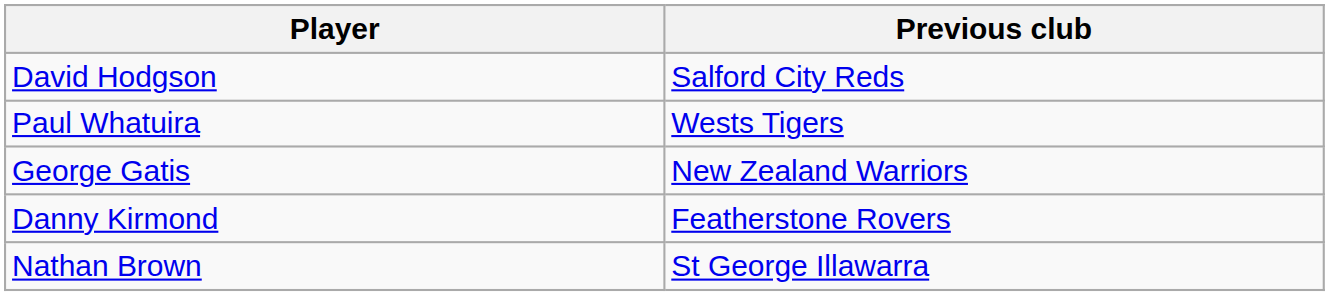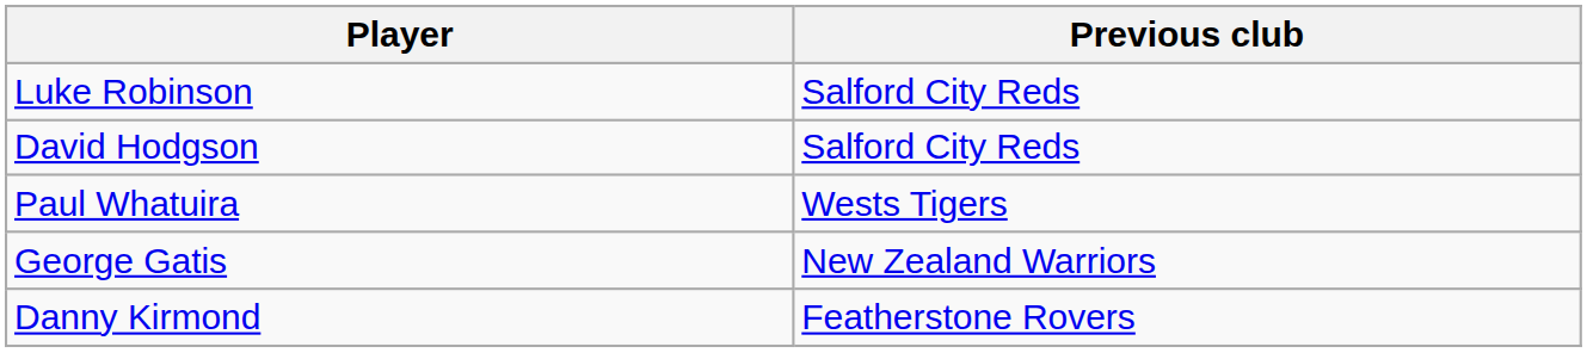+ row: Luke Robinson | Salford City Reds
- row: Nathan Brown | St George Illawarra
